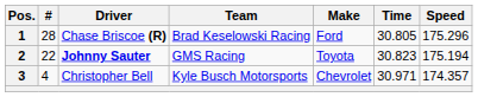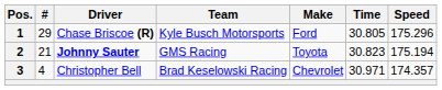1 | #: 28 -> 29
1 | Team: Brad Keselowski Racing -> Kyle Busch Motorsports
2 | #: 22 -> 21
3 | Team: Kyle Busch Motorsports -> Brad Keselowski Racing
